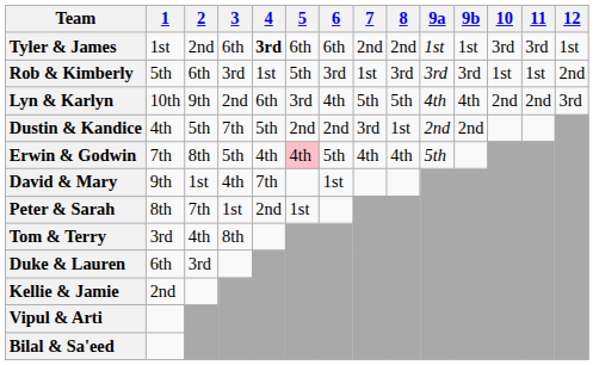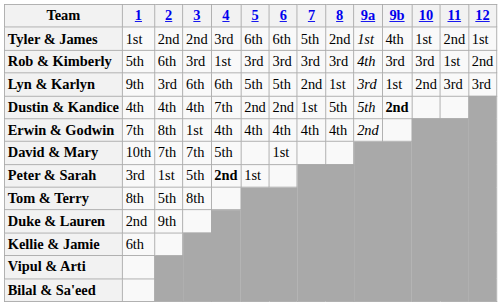Tyler & James | 3: 6th -> 2nd
Tyler & James | 4: bold -> normal
Tyler & James | 7: 2nd -> 5th
Tyler & James | 9b: 1st -> 4th
Tyler & James | 10: 3rd -> 1st
Tyler & James | 11: 3rd -> 2nd
Rob & Kimberly | 5: 5th -> 3rd
Rob & Kimberly | 7: 1st -> 3rd
Rob & Kimberly | 9a: 3rd -> 4th
Rob & Kimberly | 10: 1st -> 3rd
Lyn & Karlyn | 1: 10th -> 9th
Lyn & Karlyn | 2: 9th -> 3rd
Lyn & Karlyn | 3: 2nd -> 6th
Lyn & Karlyn | 5: 3rd -> 5th
Lyn & Karlyn | 6: 4th -> 5th
Lyn & Karlyn | 7: 5th -> 2nd
Lyn & Karlyn | 8: 5th -> 1st
Lyn & Karlyn | 9a: 4th -> 3rd
Lyn & Karlyn | 9b: 4th -> 1st
Lyn & Karlyn | 11: 2nd -> 3rd
Dustin & Kandice | 2: 5th -> 4th
Dustin & Kandice | 3: 7th -> 4th
Dustin & Kandice | 4: 5th -> 7th
Dustin & Kandice | 7: 3rd -> 1st
Dustin & Kandice | 8: 1st -> 5th
Dustin & Kandice | 9a: 2nd -> 5th
Dustin & Kandice | 9b: normal -> bold
Erwin & Godwin | 3: 5th -> 1st
Erwin & Godwin | 5: pink background -> no background
Erwin & Godwin | 6: 5th -> 4th
Erwin & Godwin | 9a: 5th -> 2nd
David & Mary | 1: 9th -> 10th
David & Mary | 2: 1st -> 7th
David & Mary | 3: 4th -> 7th
David & Mary | 4: 7th -> 5th
Peter & Sarah | 1: 8th -> 3rd
Peter & Sarah | 2: 7th -> 1st
Peter & Sarah | 3: 1st -> 5th
Peter & Sarah | 4: normal -> bold
Tom & Terry | 1: 3rd -> 8th
Tom & Terry | 2: 4th -> 5th
Duke & Lauren | 1: 6th -> 2nd
Duke & Lauren | 2: 3rd -> 9th
Kellie & Jamie | 1: 2nd -> 6th
